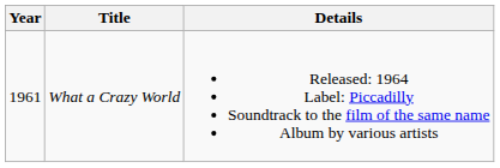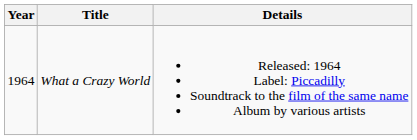What a Crazy World | Year: 1961 -> 1964
